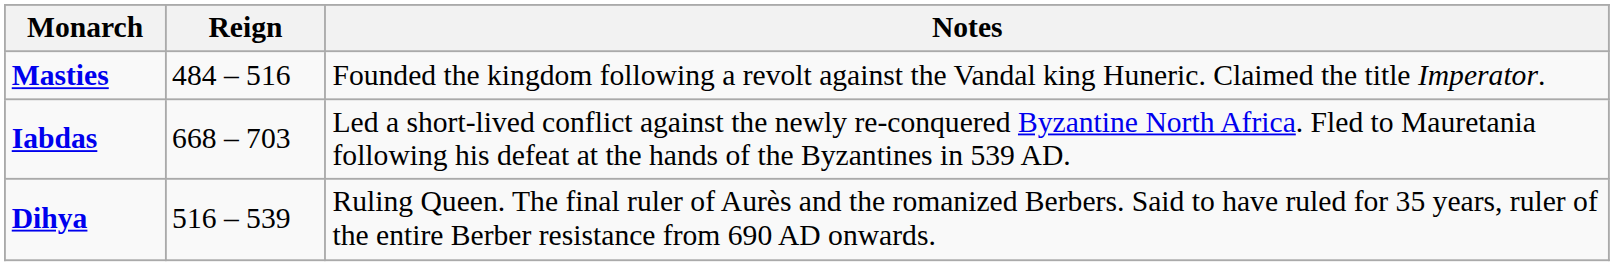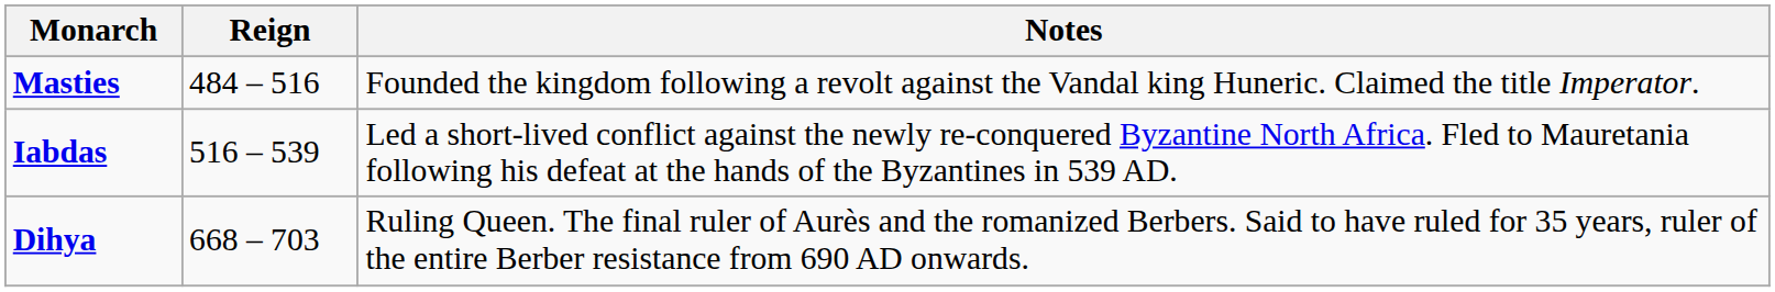Iabdas | Reign: 668 – 703 -> 516 – 539
Dihya | Reign: 516 – 539 -> 668 – 703
